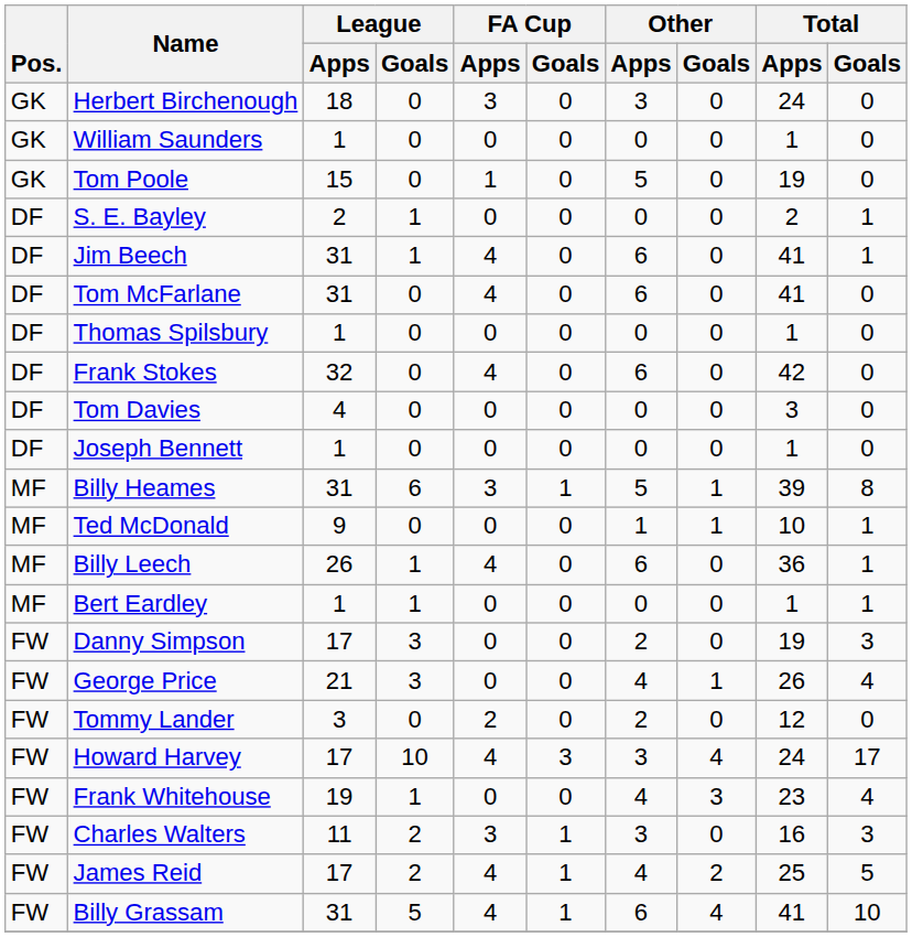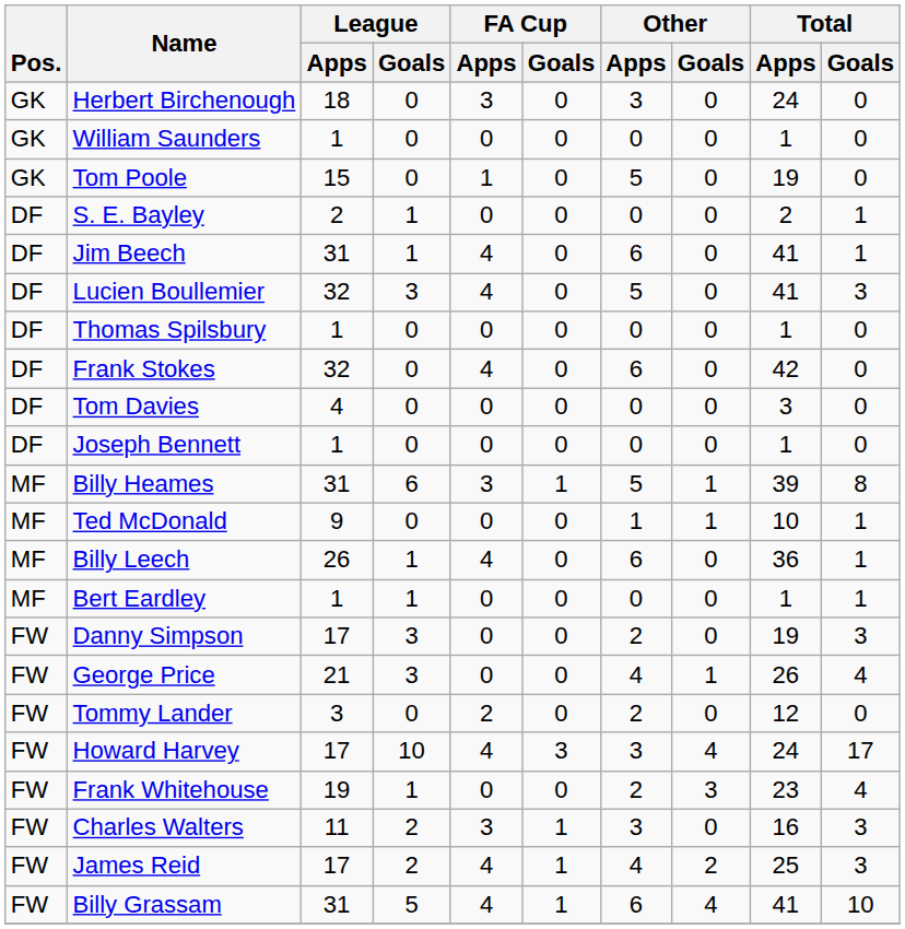+ row: DF | Lucien Boullemier | 32 | 3 | 4 | 0 | 5 | 0 | 41 | 3
- row: DF | Tom McFarlane | 31 | 0 | 4 | 0 | 6 | 0 | 41 | 0
Frank Whitehouse | Other / Apps: 4 -> 2
James Reid | Total / Goals: 5 -> 3
